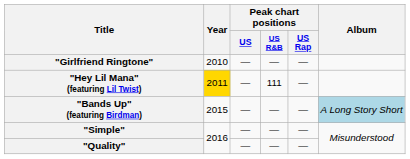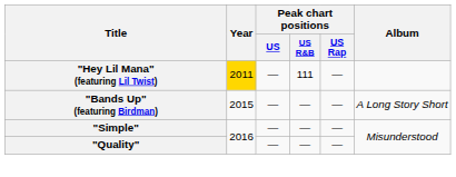- row: "Girlfriend Ringtone" | 2010 | — | — | —
"Bands Up" (featuring Birdman) | Album: lightblue background -> no background
